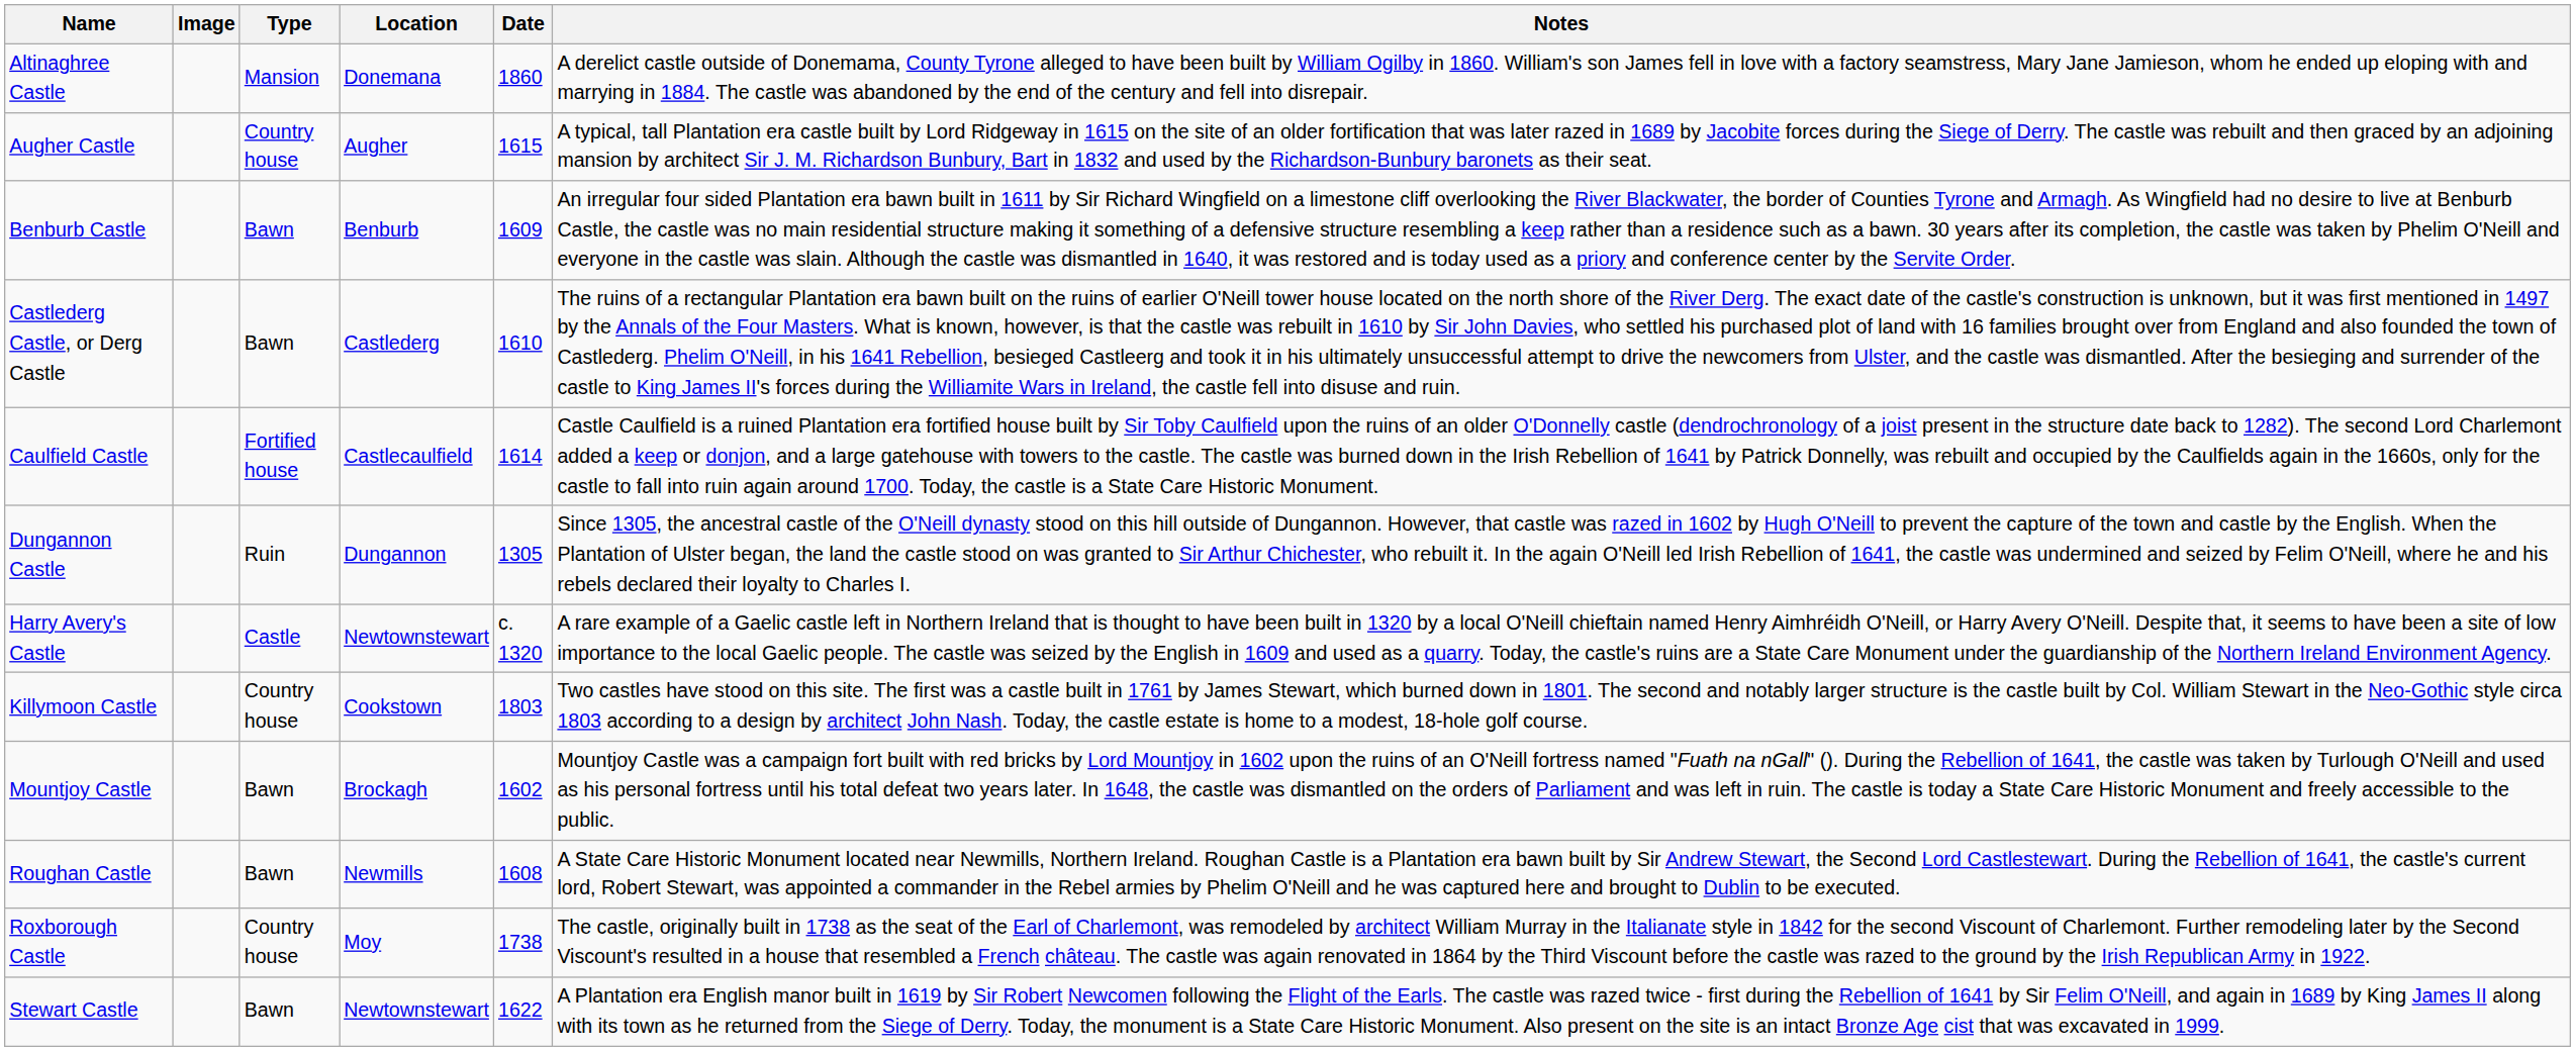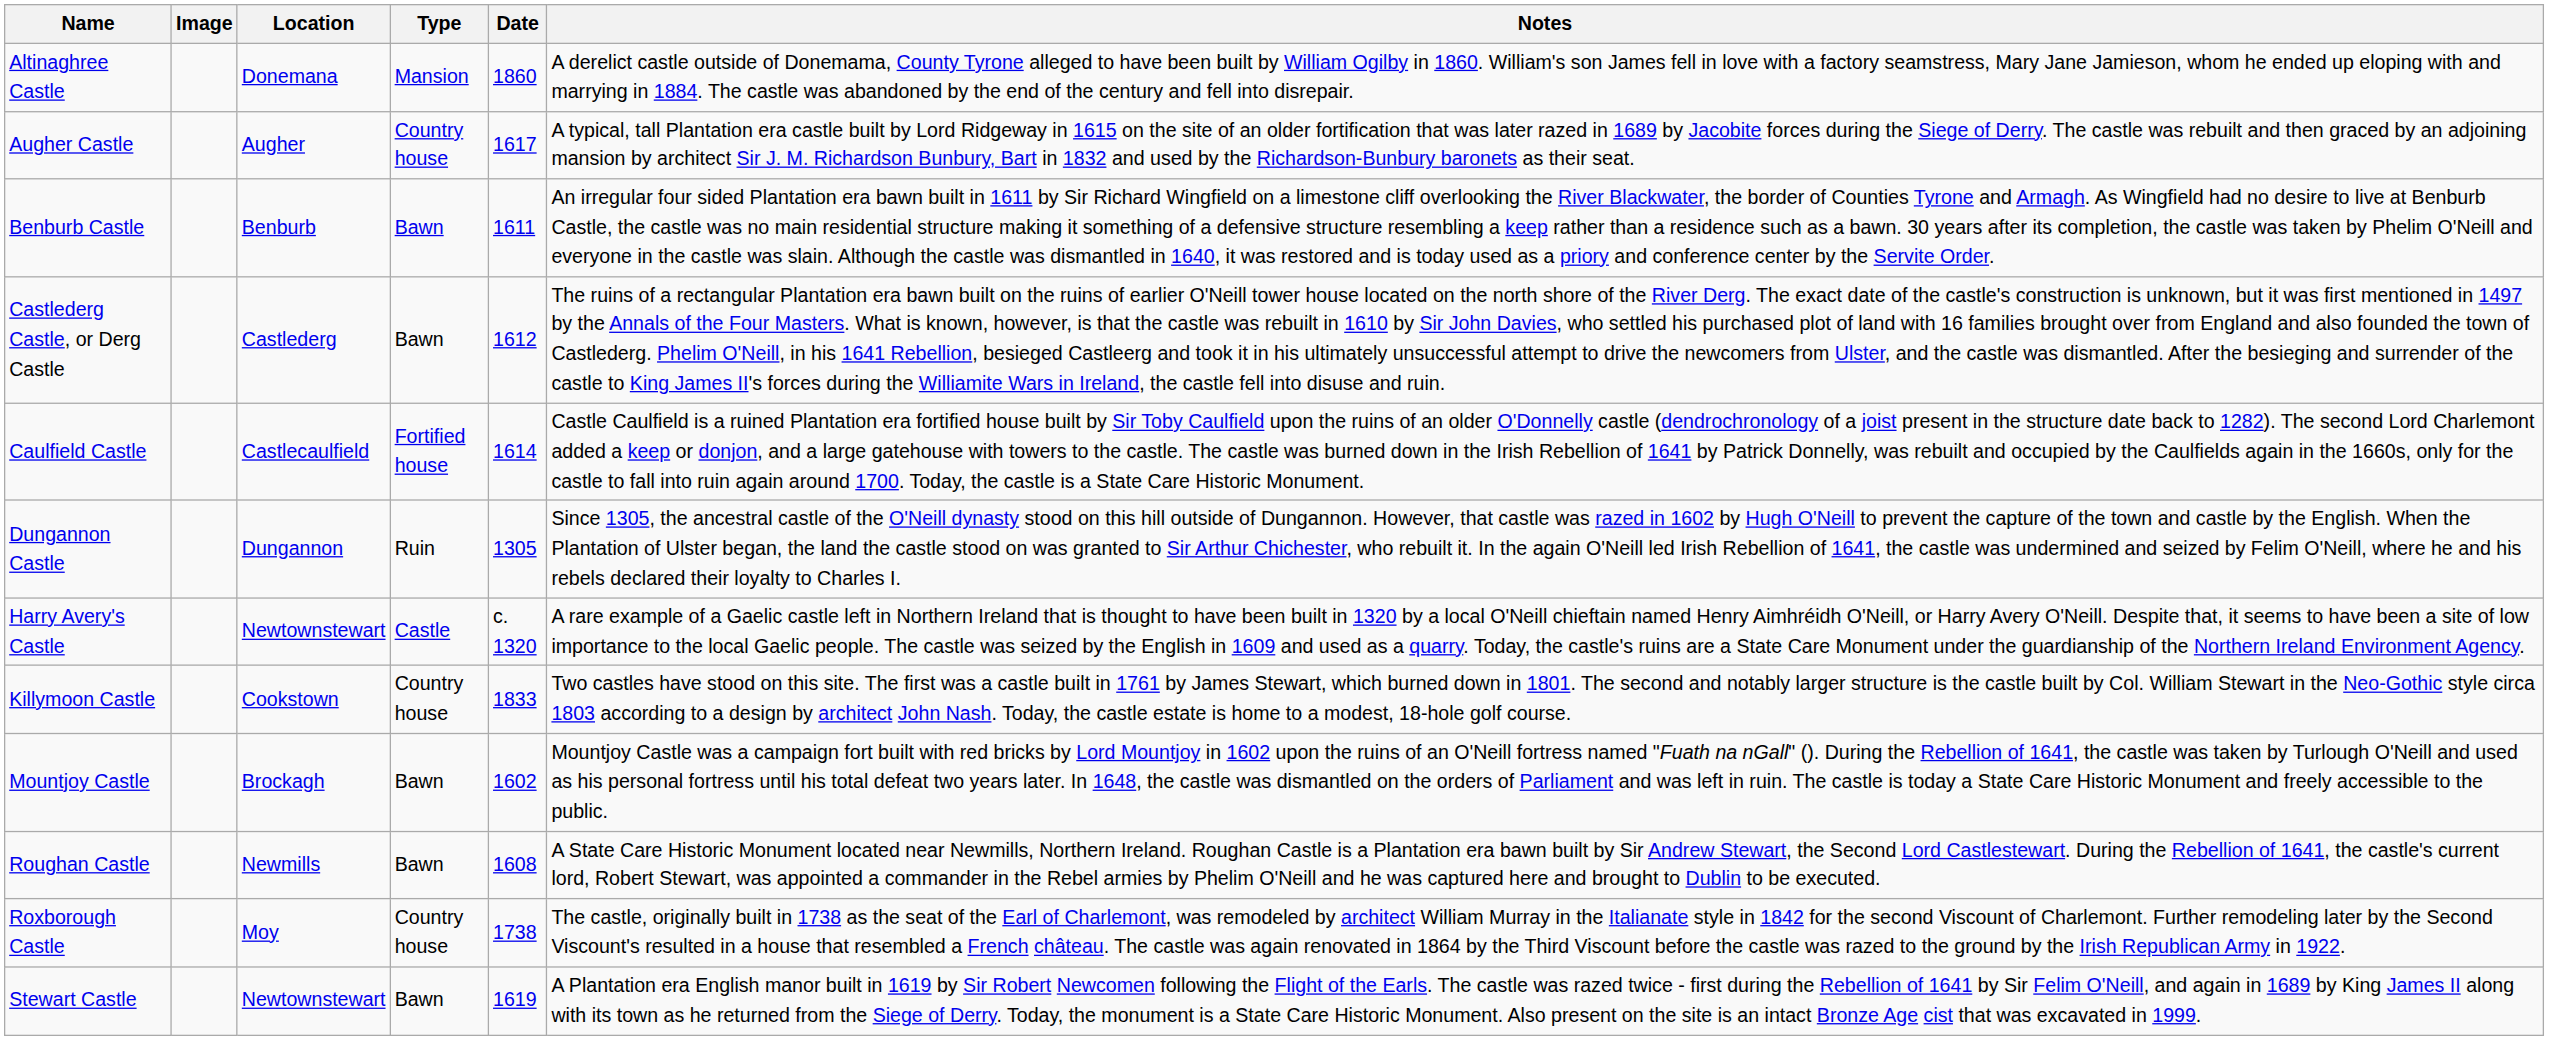columns swapped: Location <-> Type
Augher Castle | Date: 1615 -> 1617
Benburb Castle | Date: 1609 -> 1611
Castlederg Castle, or Derg Castle | Date: 1610 -> 1612
Killymoon Castle | Date: 1803 -> 1833
Stewart Castle | Date: 1622 -> 1619
